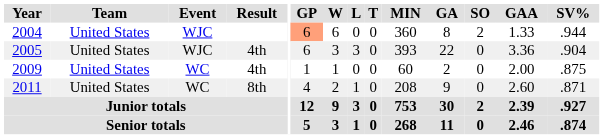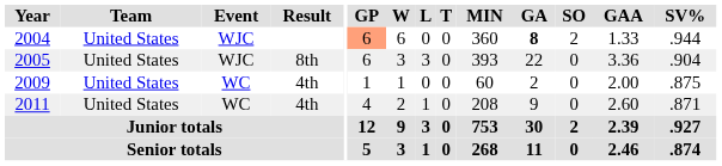2004 | GA: normal -> bold
2005 | Result: 4th -> 8th
2011 | Result: 8th -> 4th
